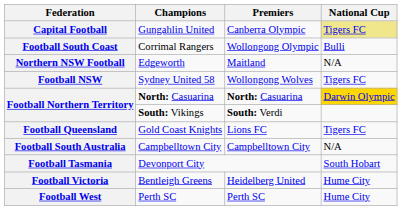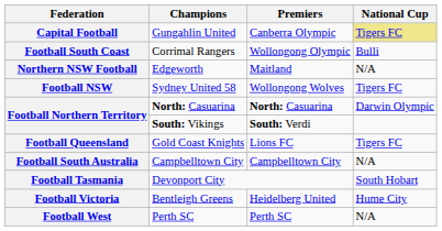Football Northern Territory / North: Casuarina | National Cup: gold background -> no background
Football West | National Cup: Hume City -> N/A
